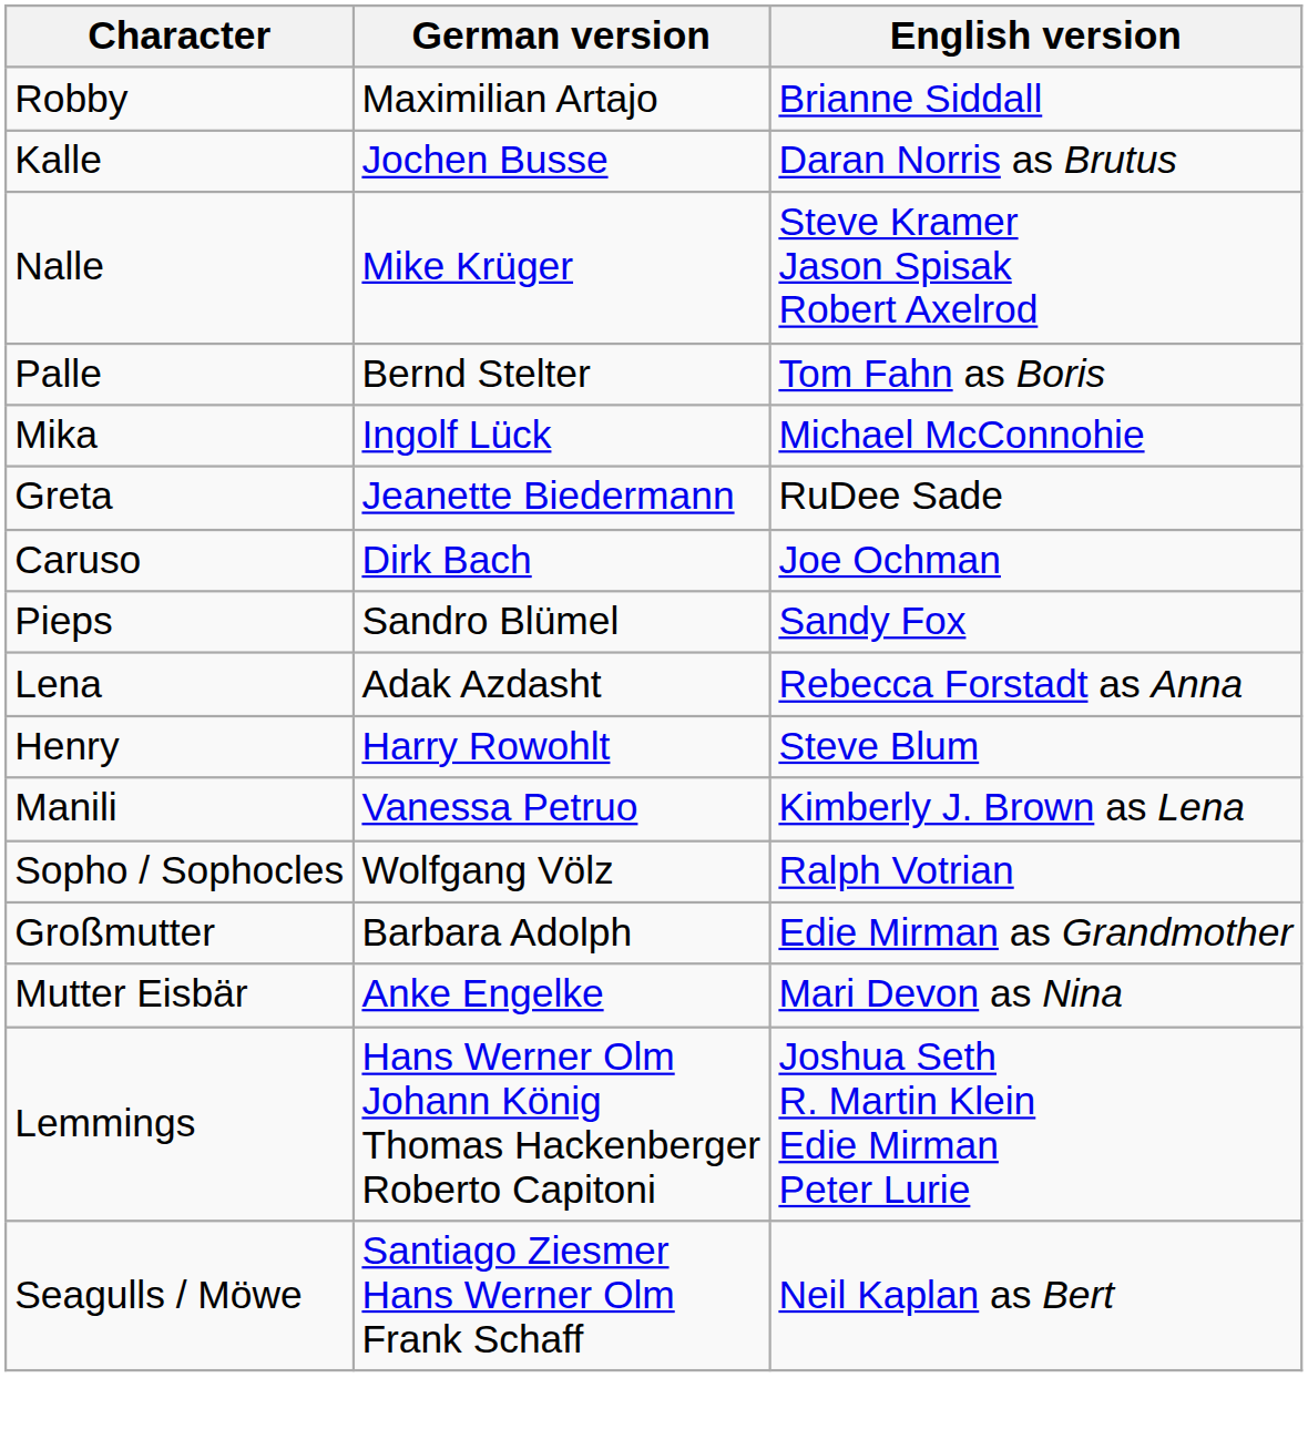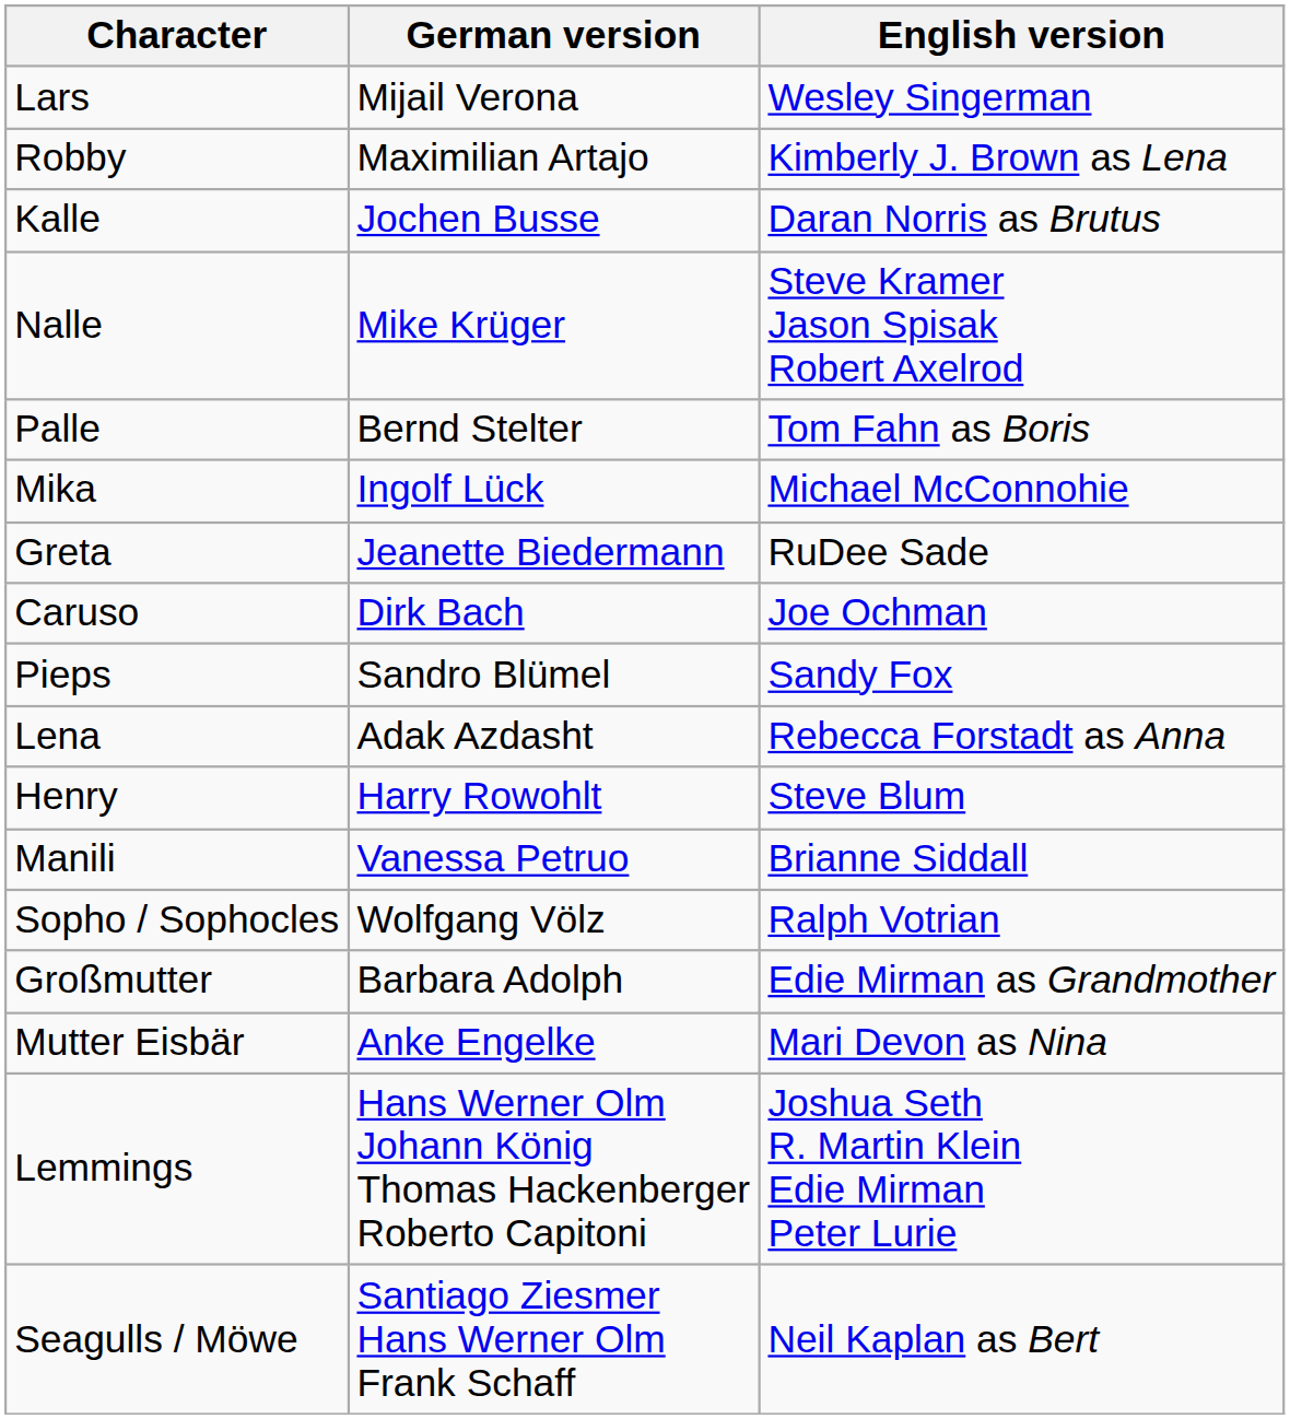+ row: Lars | Mijail Verona | Wesley Singerman
Robby | English version: Brianne Siddall -> Kimberly J. Brown as Lena
Manili | English version: Kimberly J. Brown as Lena -> Brianne Siddall
